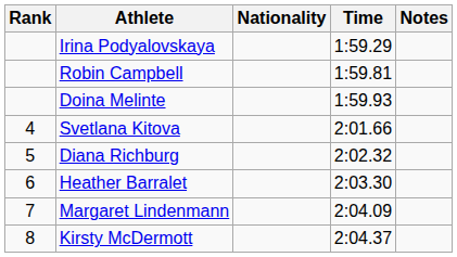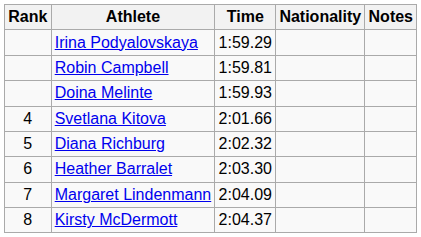columns swapped: Nationality <-> Time
